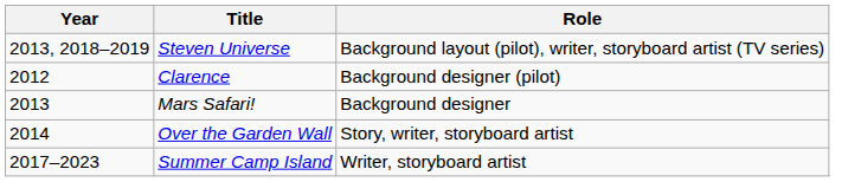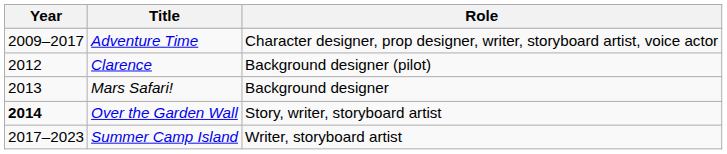+ row: 2009–2017 | Adventure Time | Character designer, prop designer, writer, storyboard artist, voice actor
- row: 2013, 2018–2019 | Steven Universe | Background layout (pilot), writer, storyboard artist (TV series)
Over the Garden Wall | Year: normal -> bold
